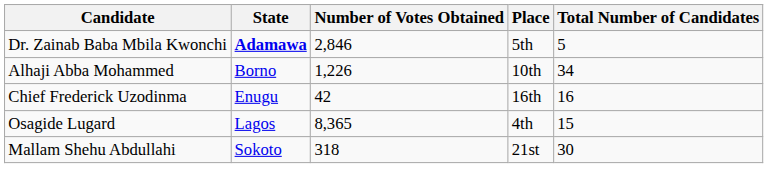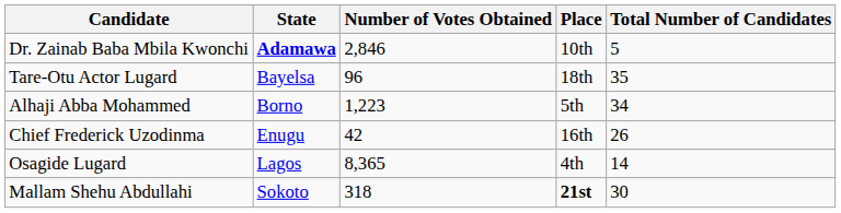Dr. Zainab Baba Mbila Kwonchi | Place: 5th -> 10th
+ row: Tare-Otu Actor Lugard | Bayelsa | 96 | 18th | 35
Alhaji Abba Mohammed | Number of Votes Obtained: 1,226 -> 1,223
Alhaji Abba Mohammed | Place: 10th -> 5th
Chief Frederick Uzodinma | Total Number of Candidates: 16 -> 26
Osagide Lugard | Total Number of Candidates: 15 -> 14
Mallam Shehu Abdullahi | Place: normal -> bold
